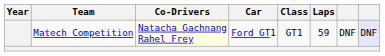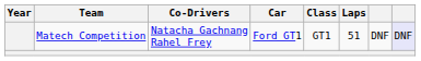Matech Competition | Co-Drivers: lightyellow background -> no background
Matech Competition | Laps: 59 -> 51
